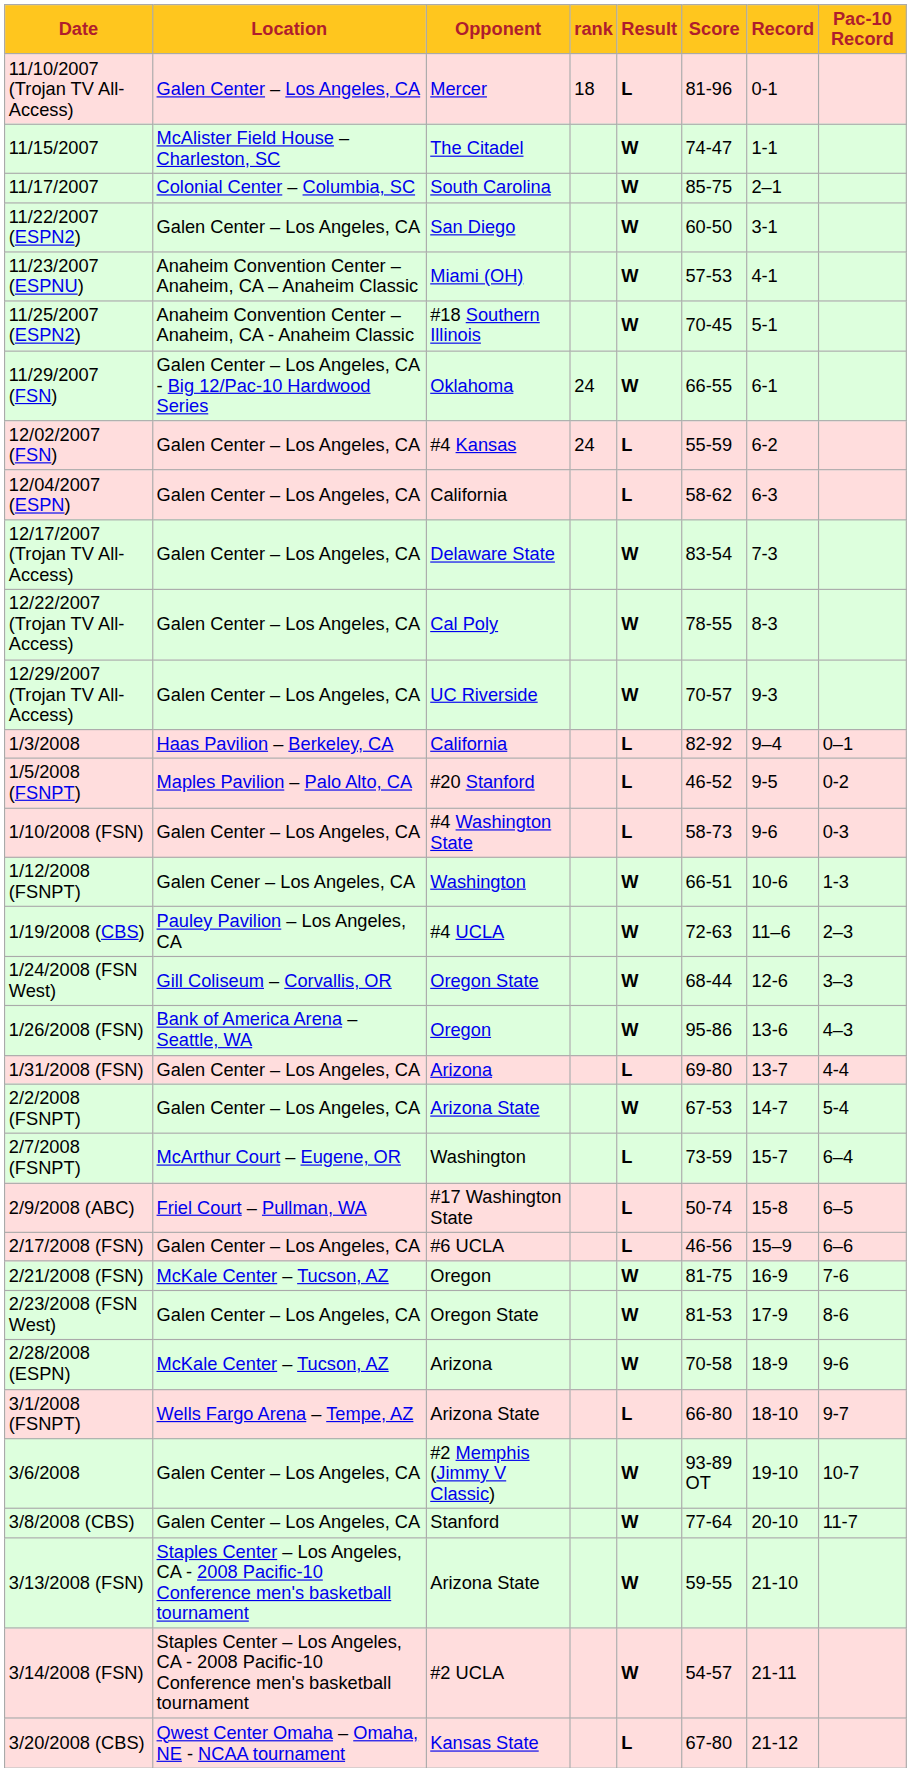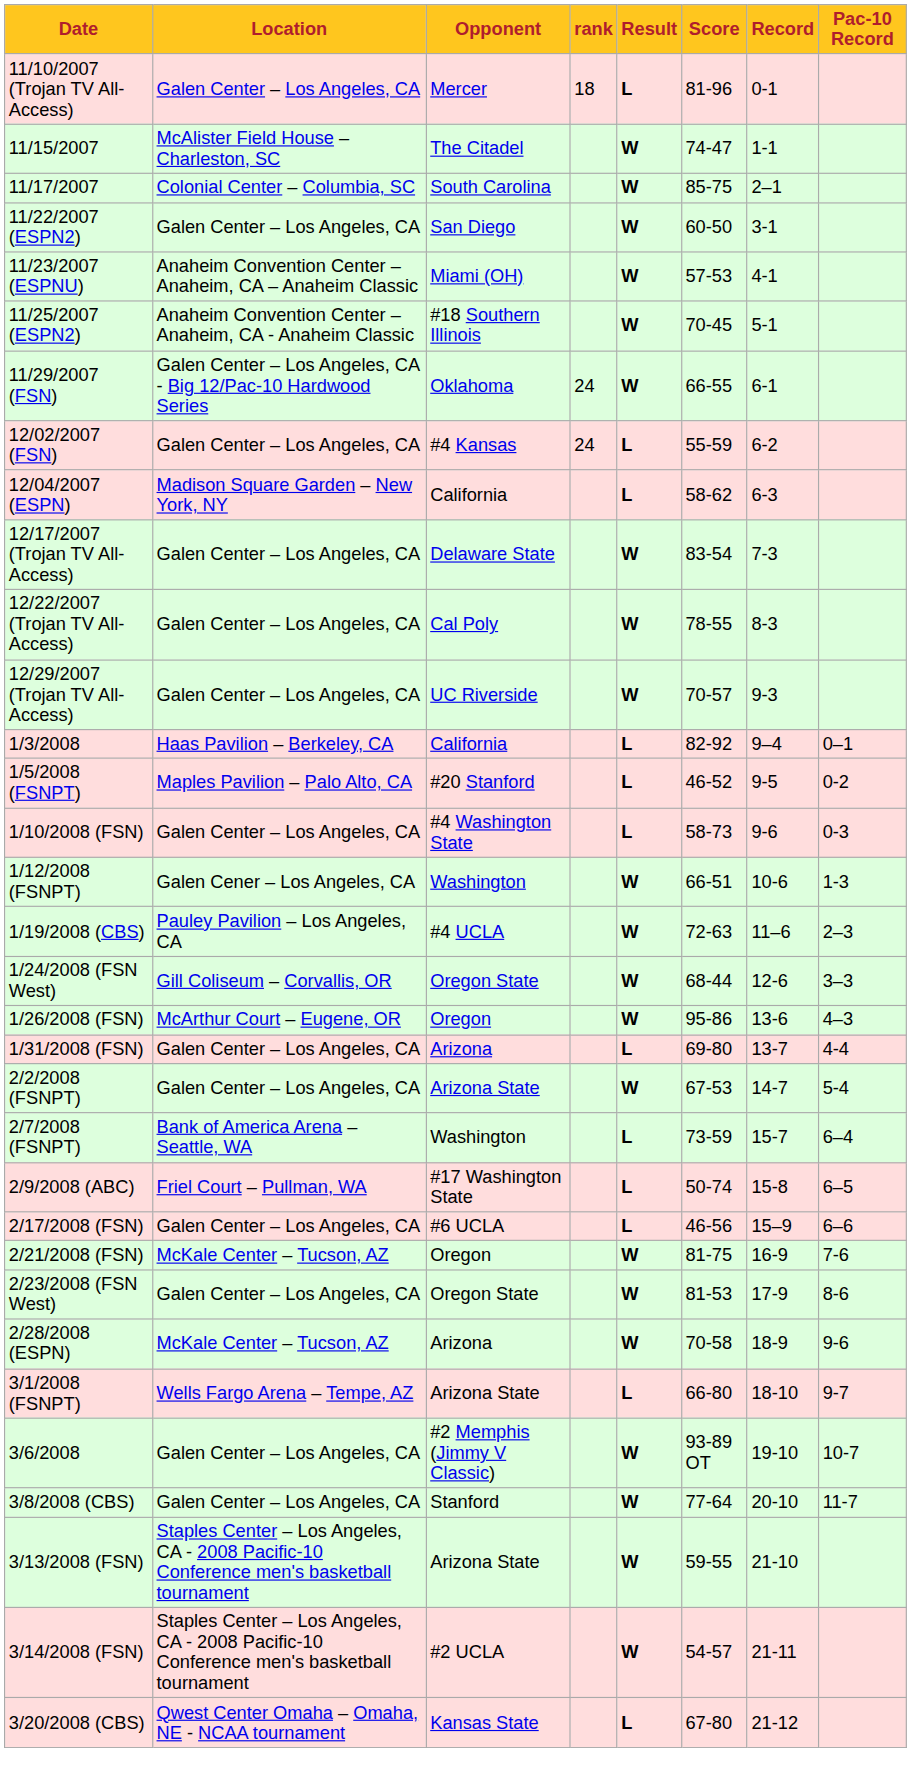12/04/2007 (ESPN) | Location: Galen Center – Los Angeles, CA -> Madison Square Garden – New York, NY
1/26/2008 (FSN) | Location: Bank of America Arena – Seattle, WA -> McArthur Court – Eugene, OR
2/7/2008 (FSNPT) | Location: McArthur Court – Eugene, OR -> Bank of America Arena – Seattle, WA
